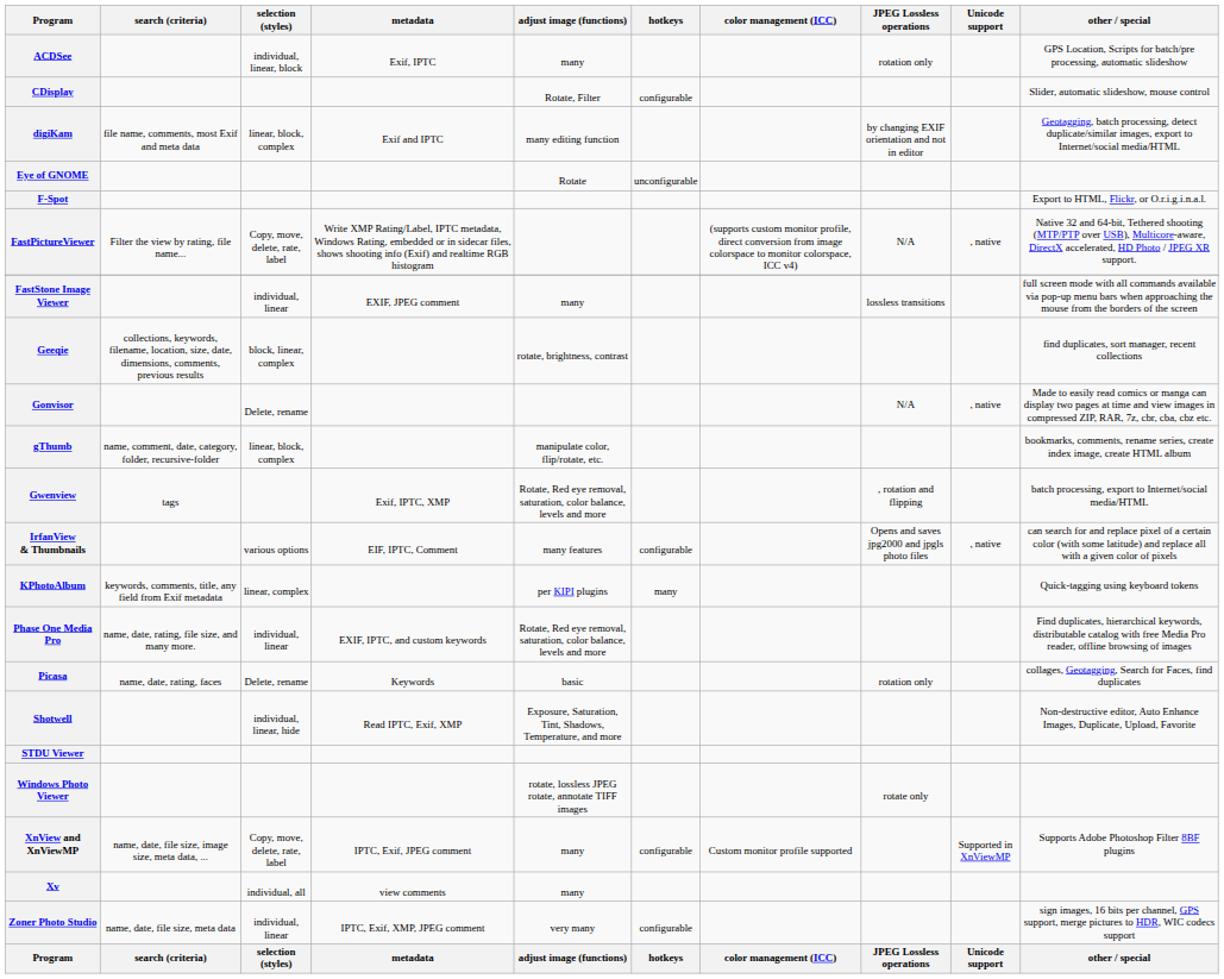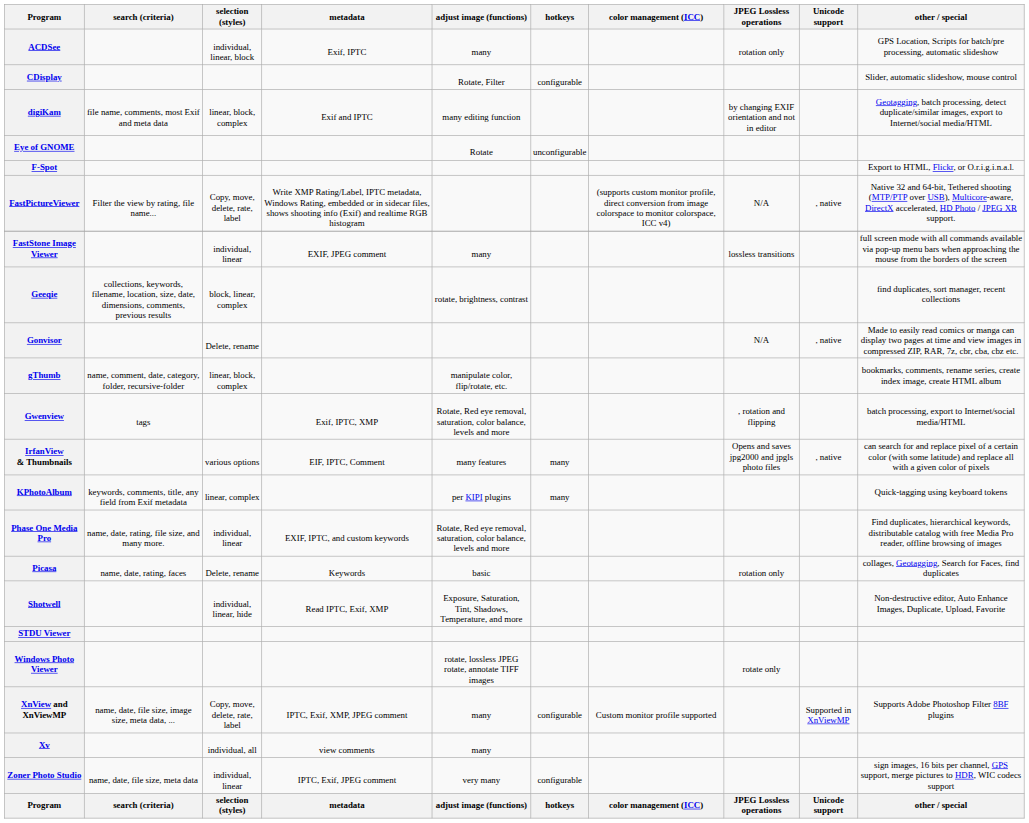IrfanView & Thumbnails | hotkeys: configurable -> many
XnView and XnViewMP | metadata: IPTC, Exif, JPEG comment -> IPTC, Exif, XMP, JPEG comment
Zoner Photo Studio | metadata: IPTC, Exif, XMP, JPEG comment -> IPTC, Exif, JPEG comment
